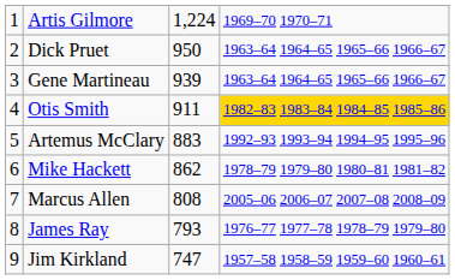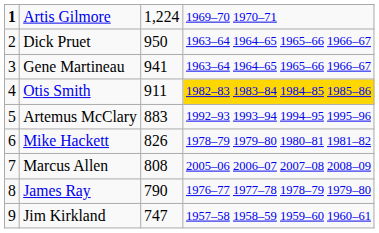Artis Gilmore | column 1: normal -> bold
Gene Martineau | column 3: 939 -> 941
Mike Hackett | column 3: 862 -> 826
James Ray | column 3: 793 -> 790
